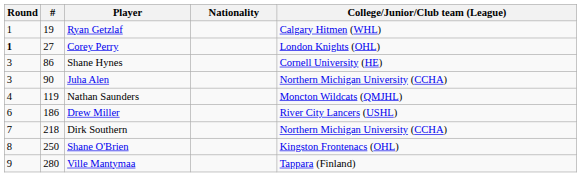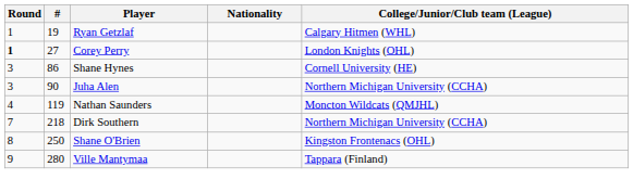- row: 6 | 186 | Drew Miller | River City Lancers (USHL)
